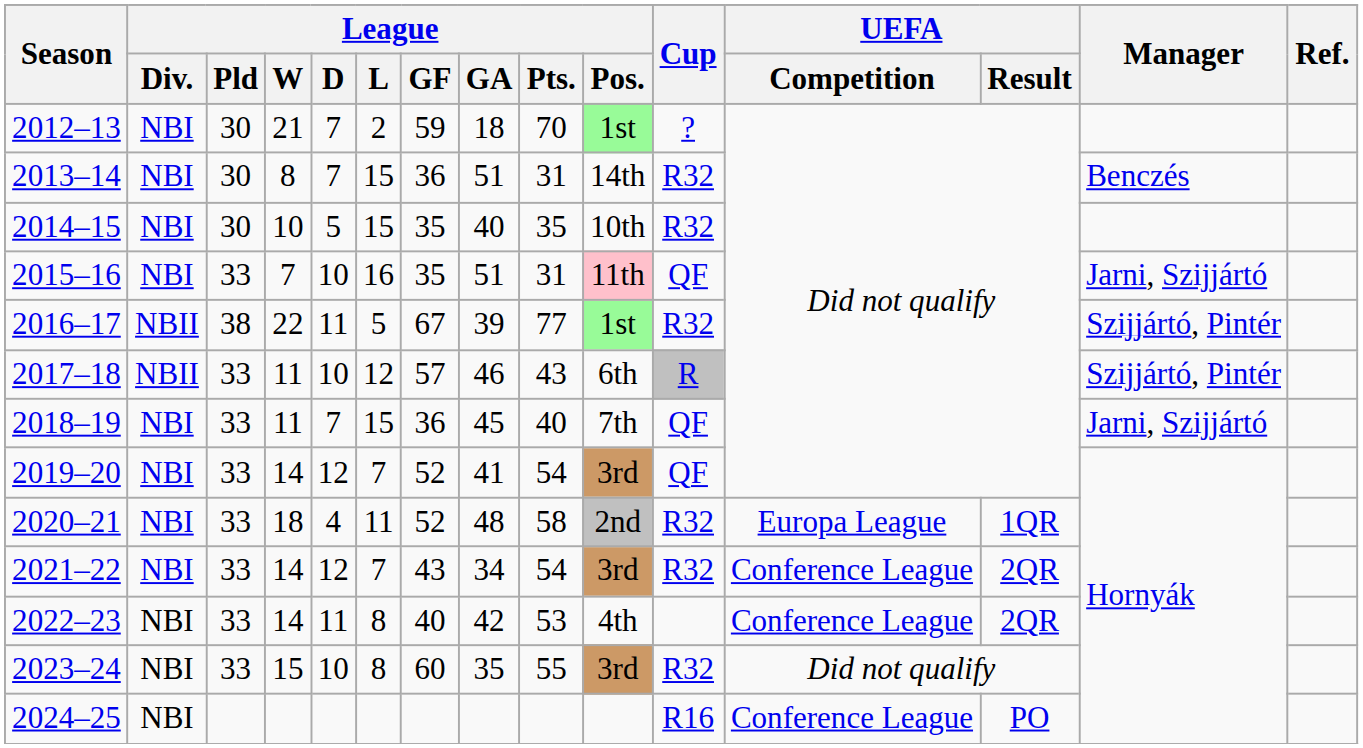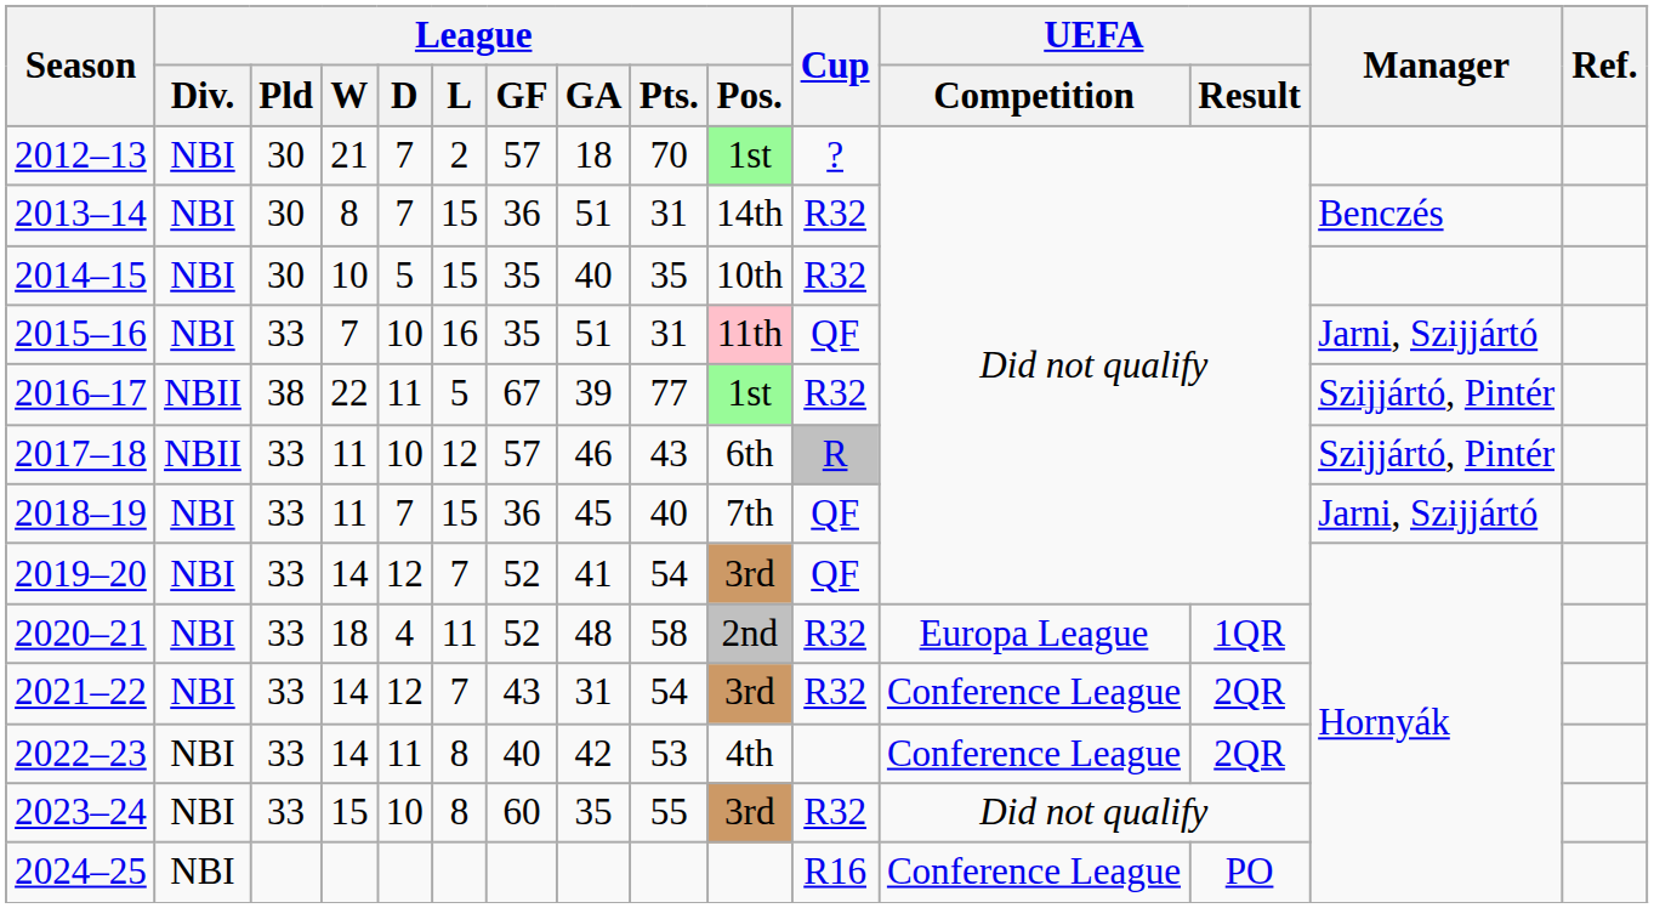2012–13 | League / GF: 59 -> 57
2021–22 | League / GA: 34 -> 31
